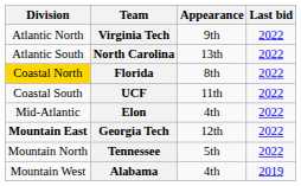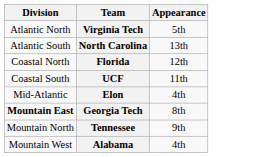- column: Last bid | 2022 | 2022 | 2022 | 2022 | 2022 | 2022 | 2022 | 2019
Virginia Tech | Appearance: 9th -> 5th
Florida | Division: gold background -> no background
Florida | Appearance: 8th -> 12th
Georgia Tech | Appearance: 12th -> 8th
Tennessee | Appearance: 5th -> 9th
